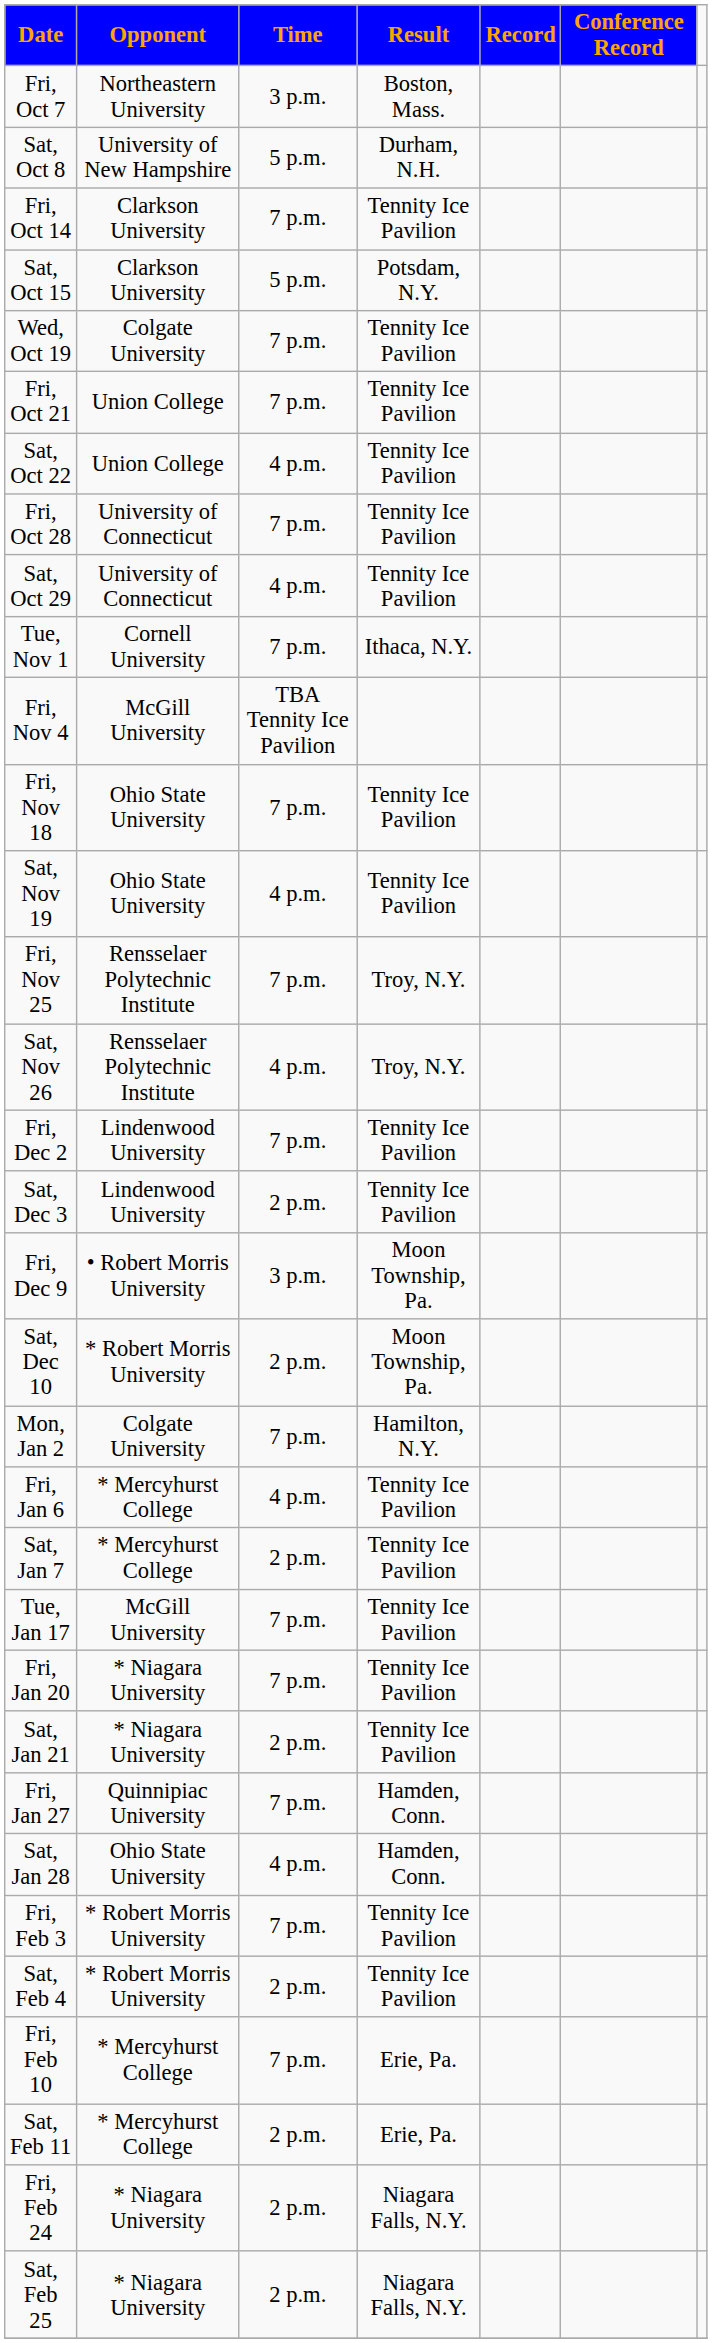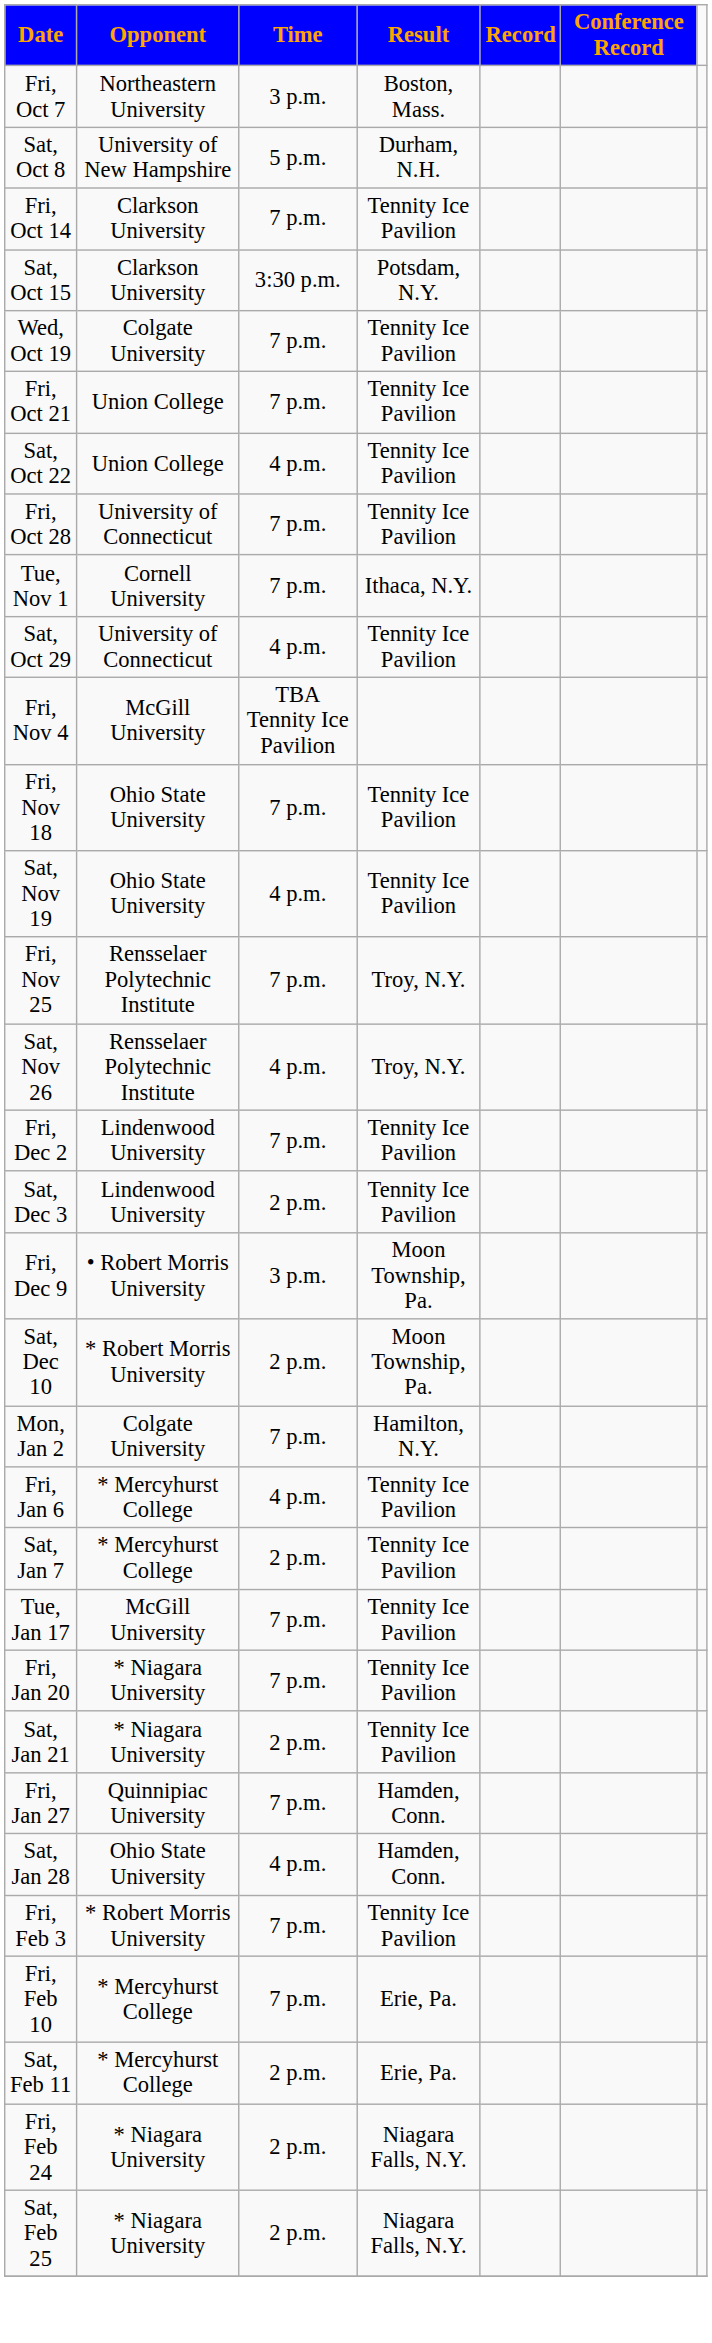Sat, Oct 15 | Time: 5 p.m. -> 3:30 p.m.
rows swapped: Sat, Oct 29 <-> Tue, Nov 1
- row: Sat, Feb 4 | * Robert Morris University | 2 p.m. | Tennity Ice Pavilion
